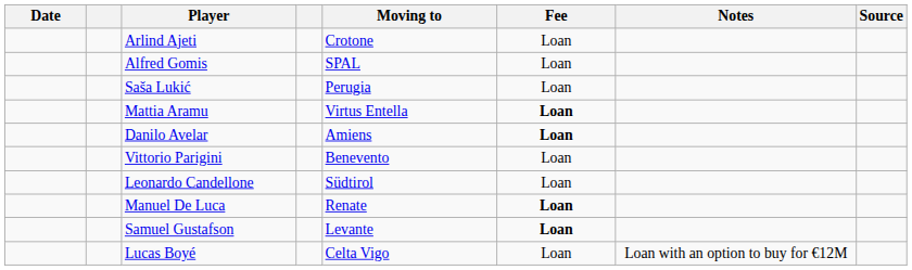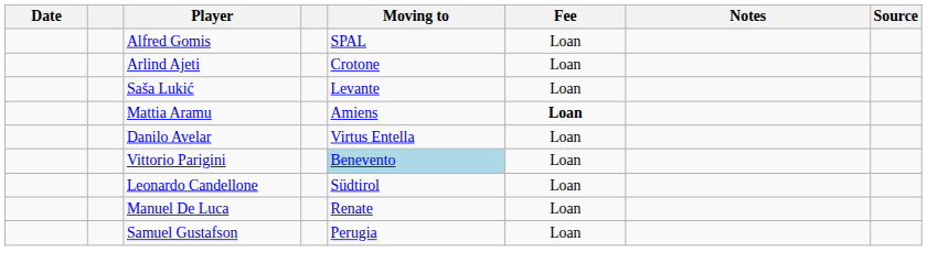rows swapped: Alfred Gomis <-> Arlind Ajeti
Saša Lukić | Moving to: Perugia -> Levante
Mattia Aramu | Moving to: Virtus Entella -> Amiens
Danilo Avelar | Moving to: Amiens -> Virtus Entella
Danilo Avelar | Fee: bold -> normal
Vittorio Parigini | Moving to: no background -> lightblue background
Manuel De Luca | Fee: bold -> normal
Samuel Gustafson | Moving to: Levante -> Perugia
Samuel Gustafson | Fee: bold -> normal
- row: Lucas Boyé | Celta Vigo | Loan | Loan with an option to buy for €12M
